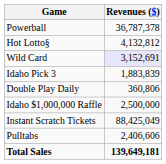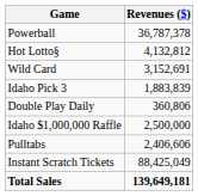Wild Card | Revenues ($): lavender background -> no background
rows swapped: Instant Scratch Tickets <-> Pulltabs
